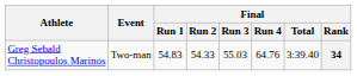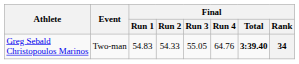Greg Sebald Christopoulos Marinos | Final / Run 3: 55.03 -> 55.05
Greg Sebald Christopoulos Marinos | Final / Total: normal -> bold
